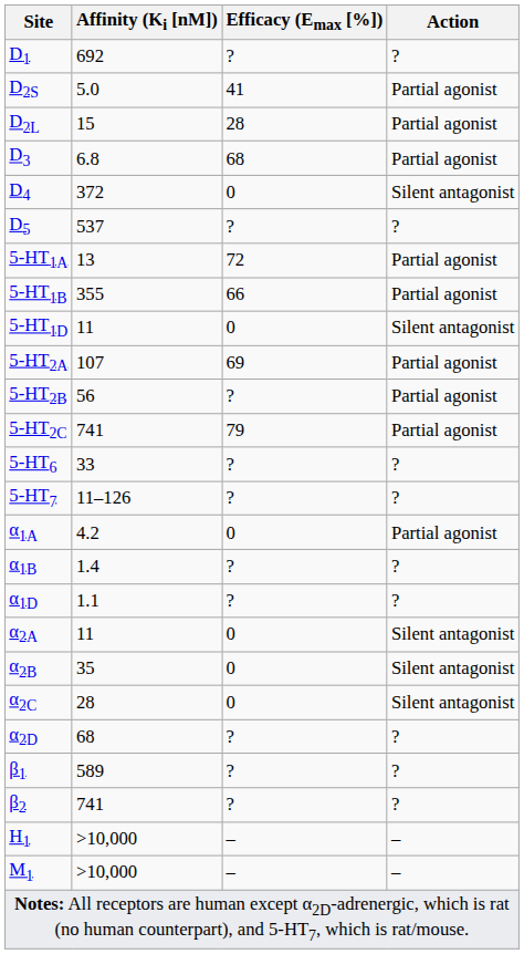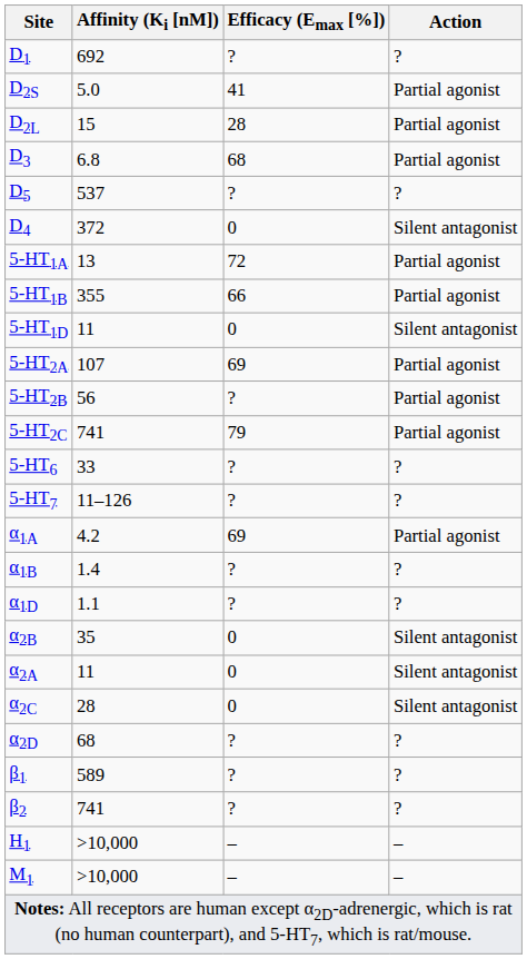rows swapped: D4 <-> D5
α1A | Efficacy (Emax [%]): 0 -> 69
rows swapped: α2A <-> α2B
